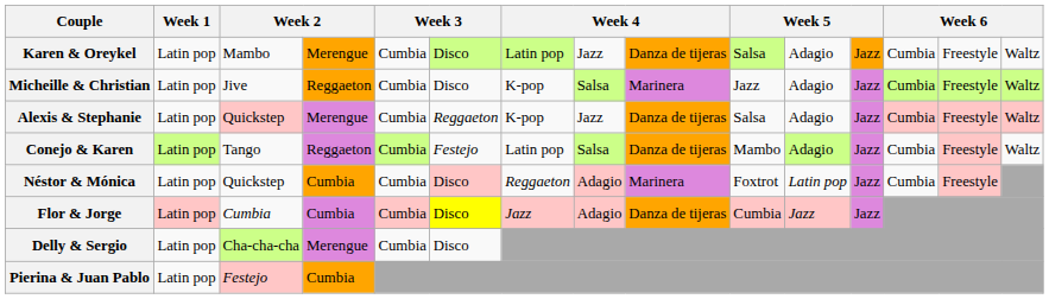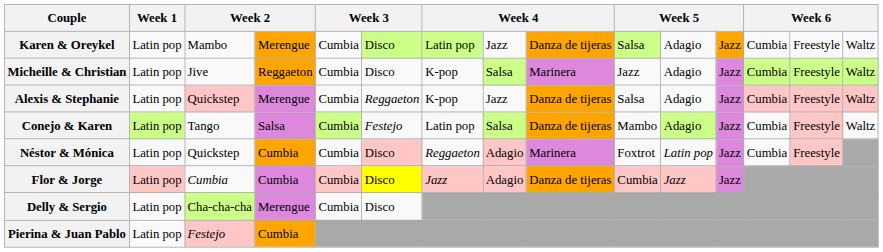Conejo & Karen | column 4: Reggaeton -> Salsa
